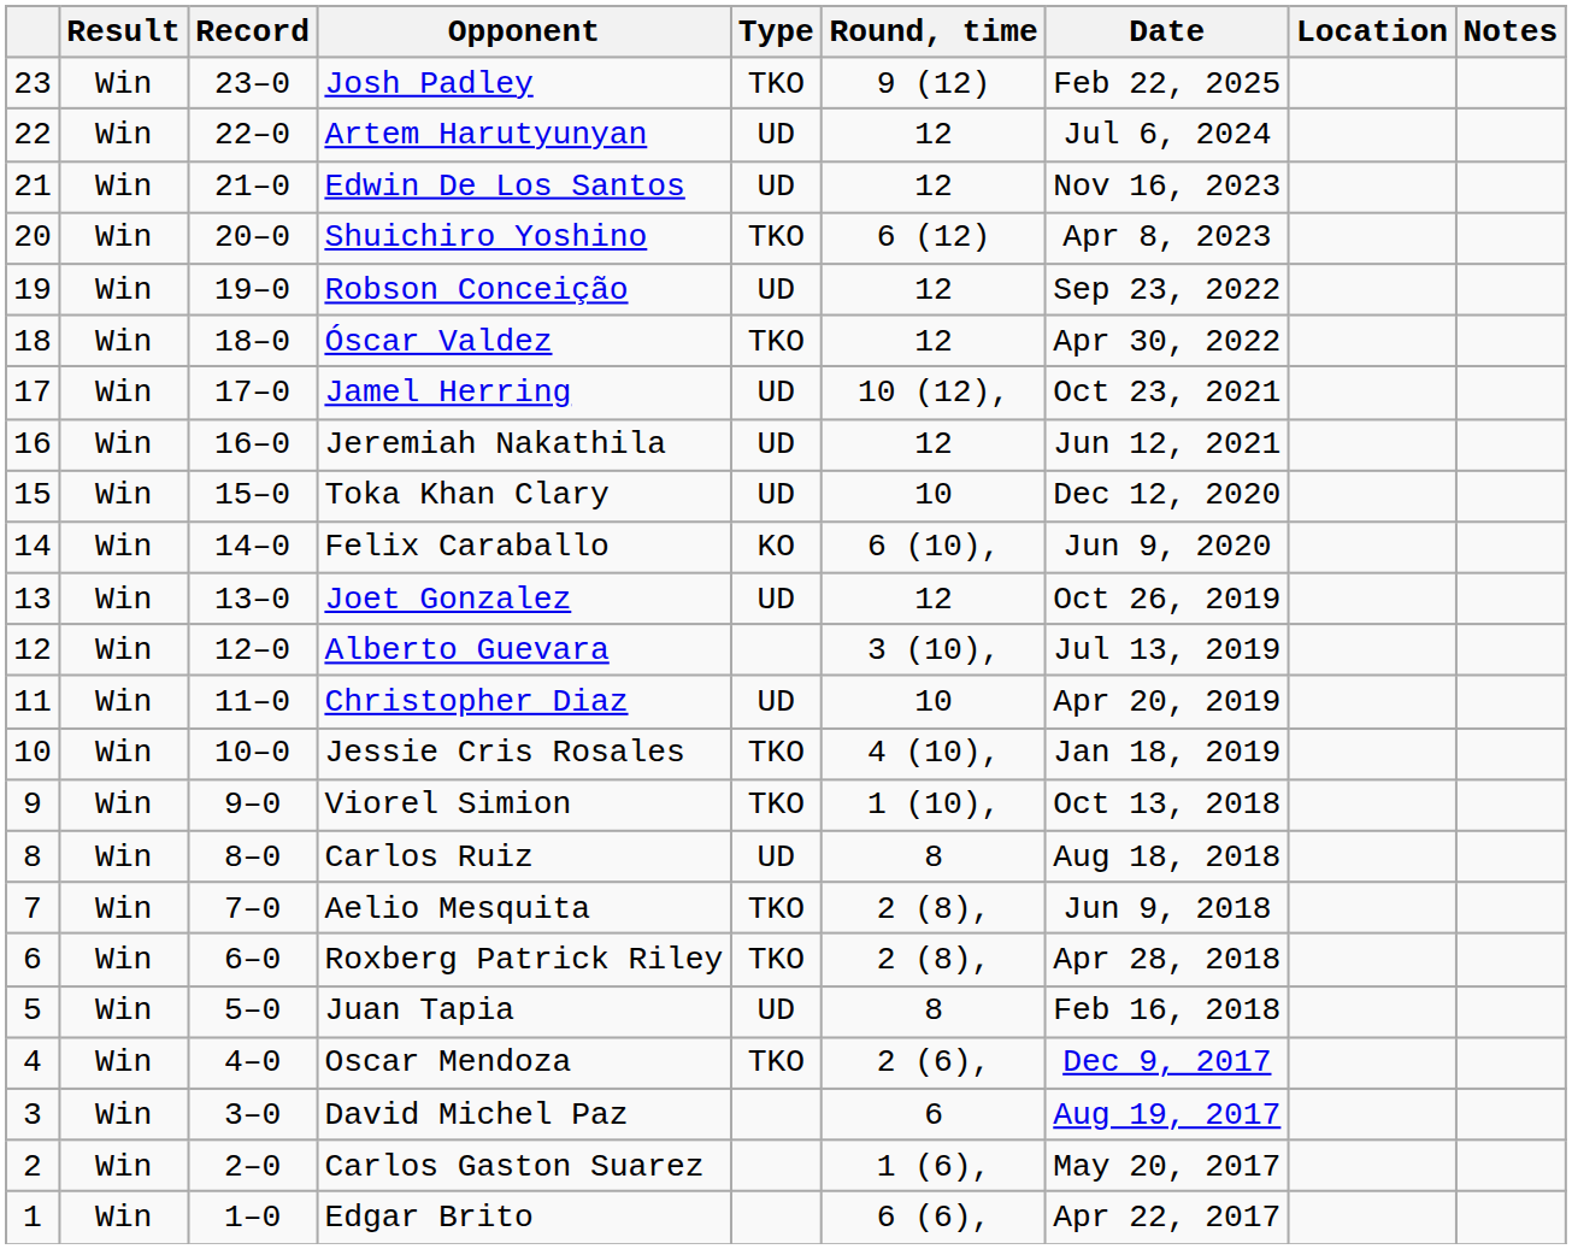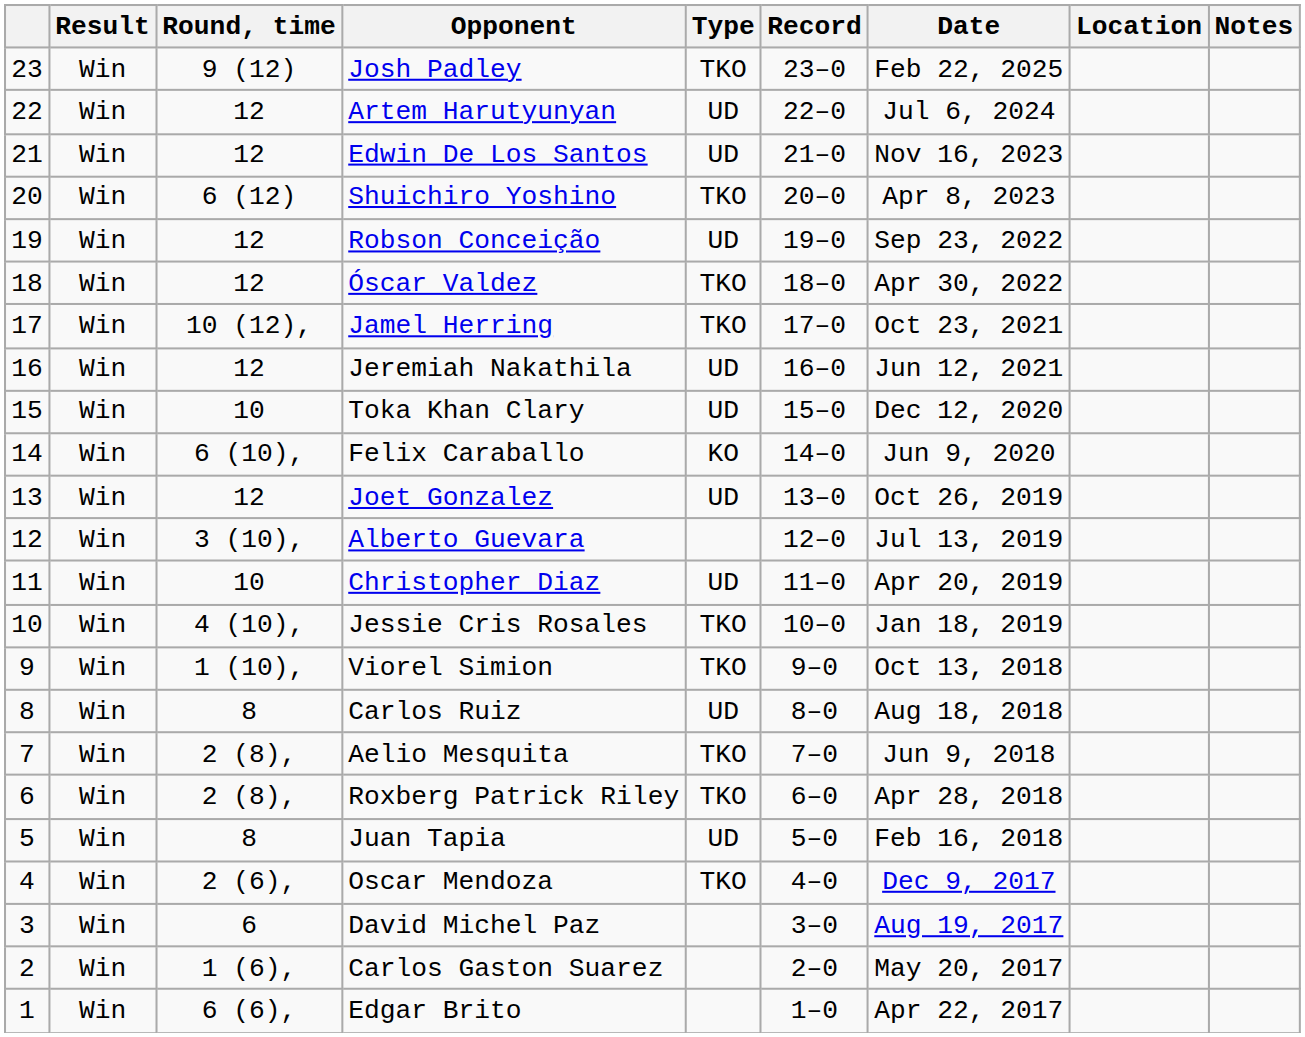columns swapped: Record <-> Round, time
Jamel Herring | Type: UD -> TKO
